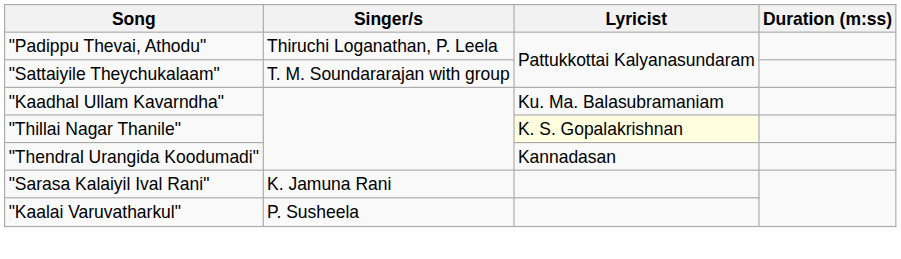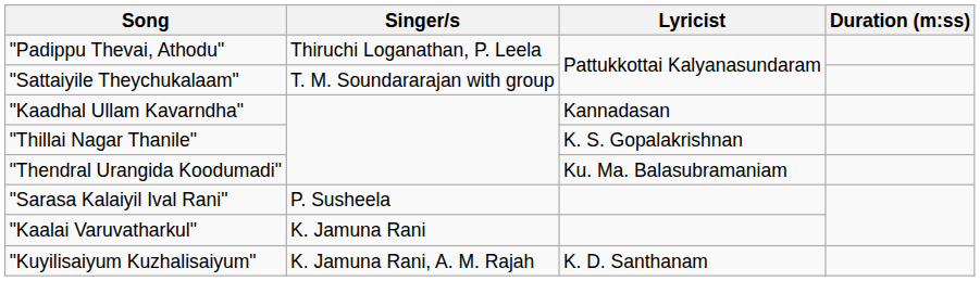"Kaadhal Ullam Kavarndha" | Lyricist: Ku. Ma. Balasubramaniam -> Kannadasan
"Thillai Nagar Thanile" | Lyricist: lightyellow background -> no background
"Thendral Urangida Koodumadi" | Lyricist: Kannadasan -> Ku. Ma. Balasubramaniam
"Sarasa Kalaiyil Ival Rani" | Singer/s: K. Jamuna Rani -> P. Susheela
"Kaalai Varuvatharkul" | Singer/s: P. Susheela -> K. Jamuna Rani
+ row: "Kuyilisaiyum Kuzhalisaiyum" | K. Jamuna Rani, A. M. Rajah | K. D. Santhanam
